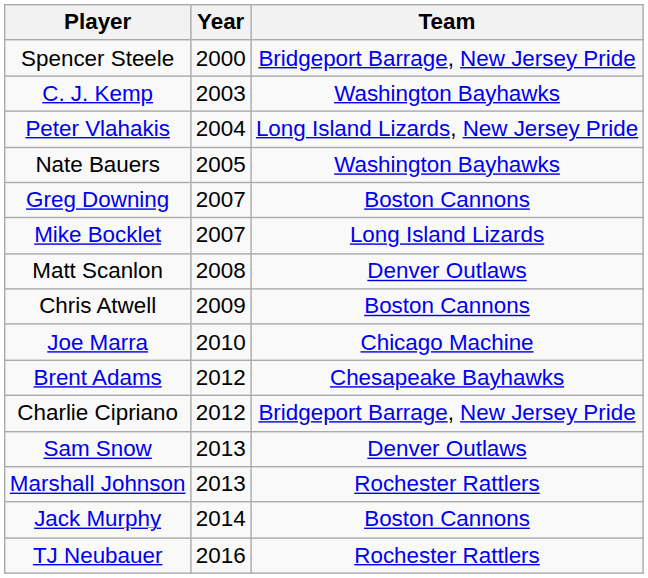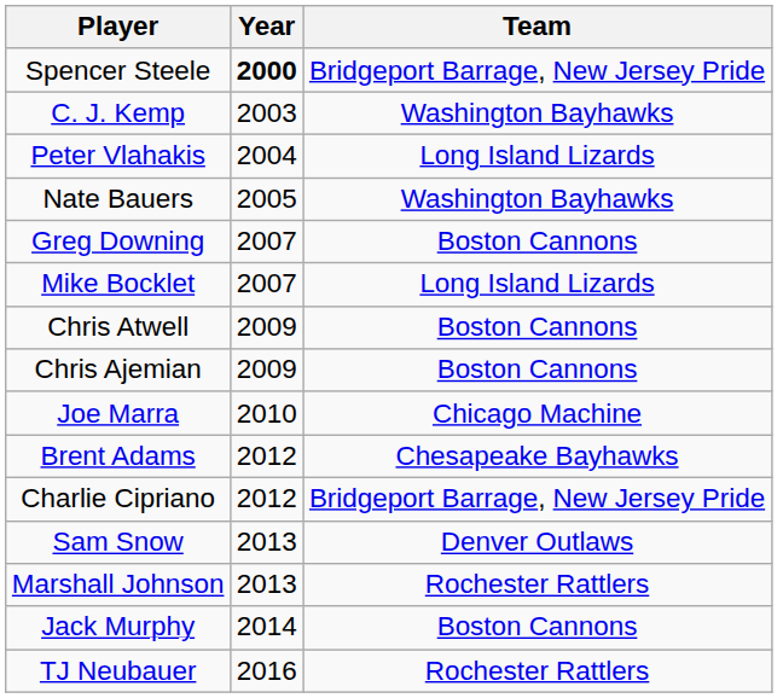Spencer Steele | Year: normal -> bold
Peter Vlahakis | Team: Long Island Lizards, New Jersey Pride -> Long Island Lizards
- row: Matt Scanlon | 2008 | Denver Outlaws
+ row: Chris Ajemian | 2009 | Boston Cannons
